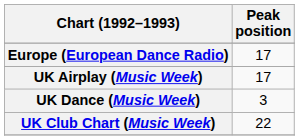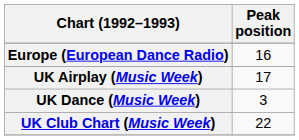Europe (European Dance Radio) | Peak position: 17 -> 16
